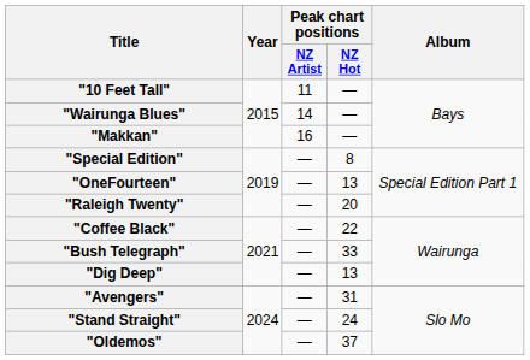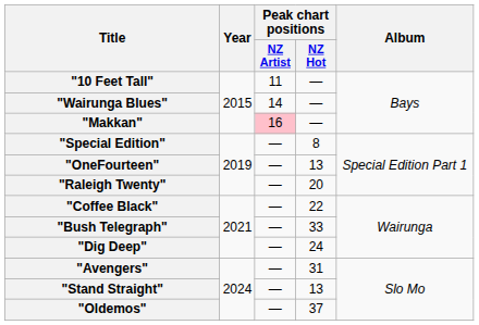"Makkan" | Peak chart positions / NZ Artist: no background -> pink background
"Dig Deep" | Peak chart positions / NZ Hot: 13 -> 24
"Stand Straight" | Peak chart positions / NZ Hot: 24 -> 13
